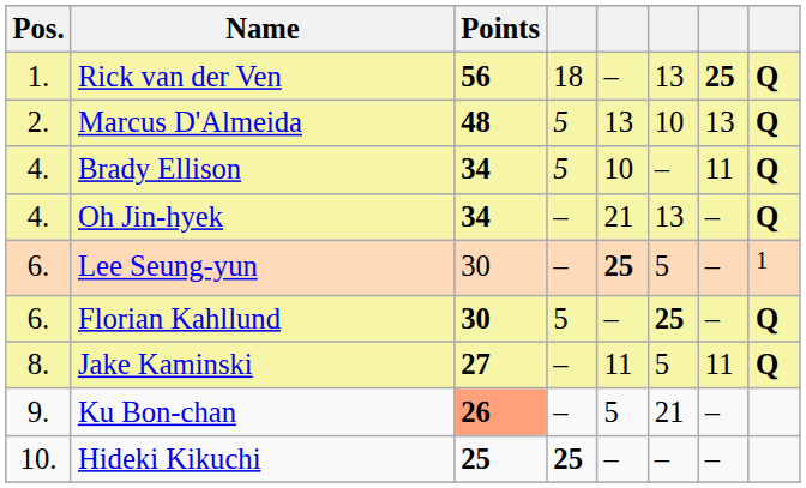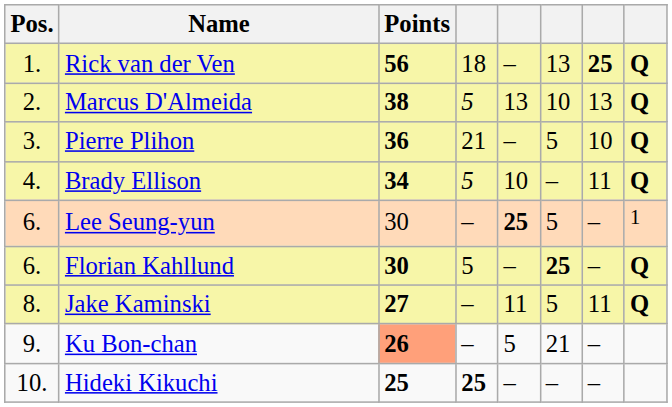Marcus D'Almeida | Points: 48 -> 38
+ row: 3. | Pierre Plihon | 36 | 21 | – | 5 | 10 | Q
- row: 4. | Oh Jin-hyek | 34 | – | 21 | 13 | – | Q
